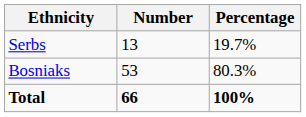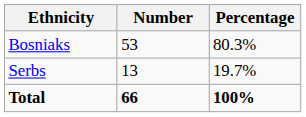rows swapped: Bosniaks <-> Serbs
